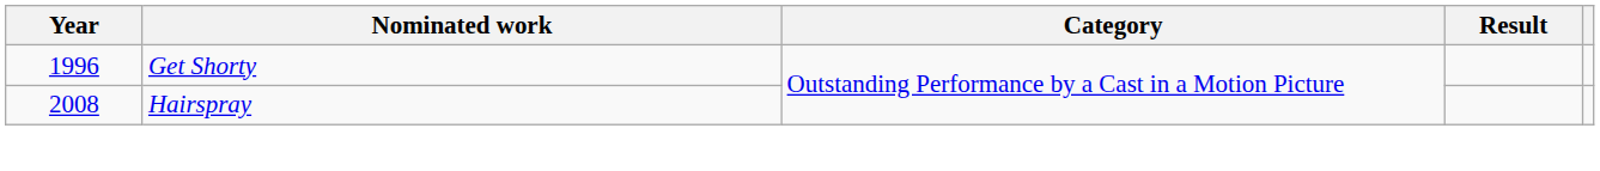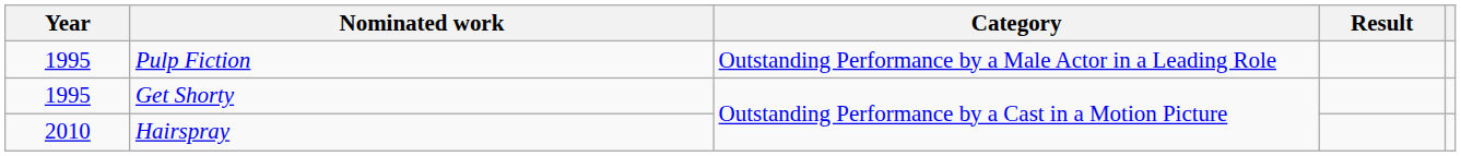+ row: 1995 | Pulp Fiction | Outstanding Performance by a Male Actor in a Leading Role
Get Shorty | Year: 1996 -> 1995
Hairspray | Year: 2008 -> 2010
